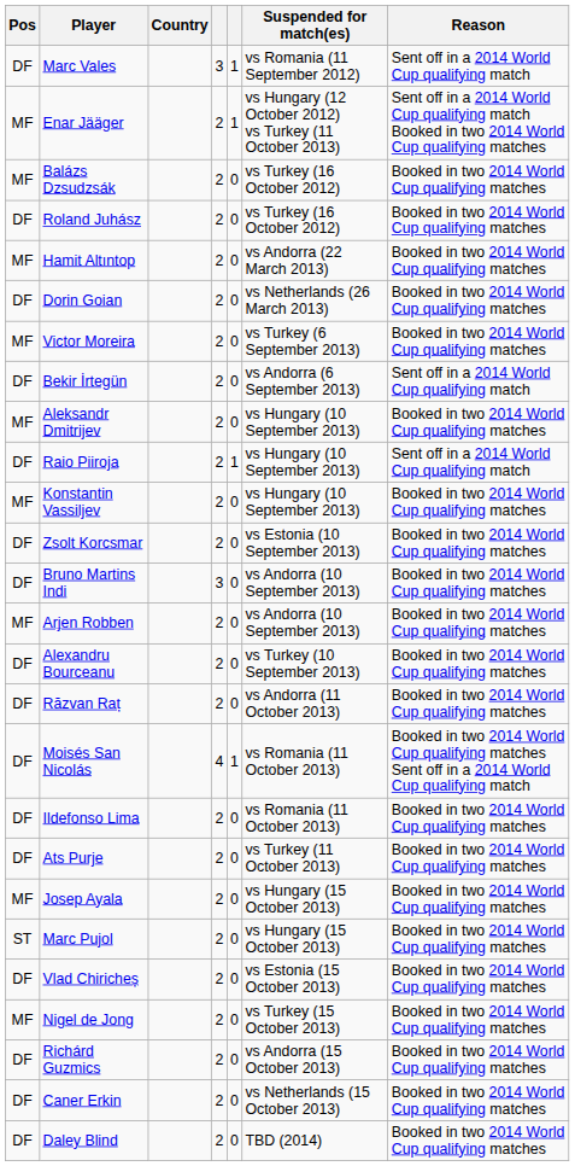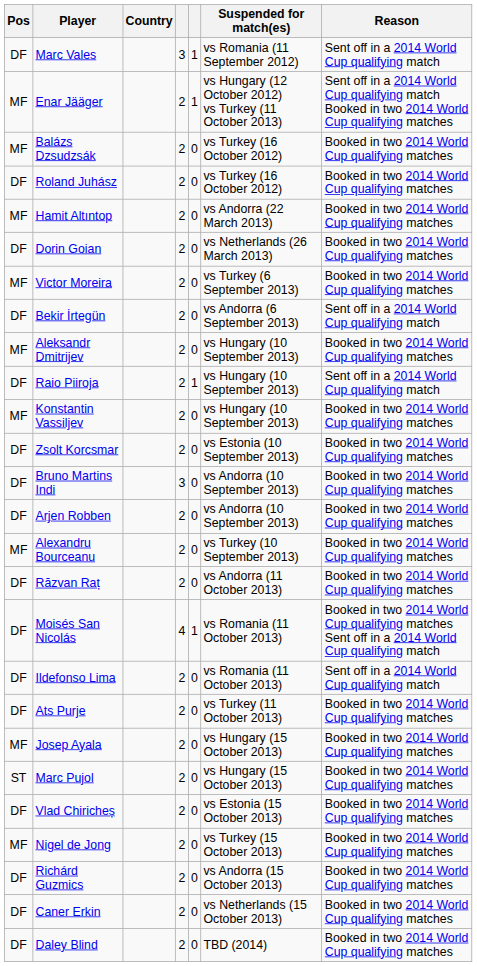Arjen Robben | Pos: MF -> DF
Alexandru Bourceanu | Pos: DF -> MF
Ildefonso Lima | Reason: Booked in two 2014 World Cup qualifying matches -> Sent off in a 2014 World Cup qualifying match
